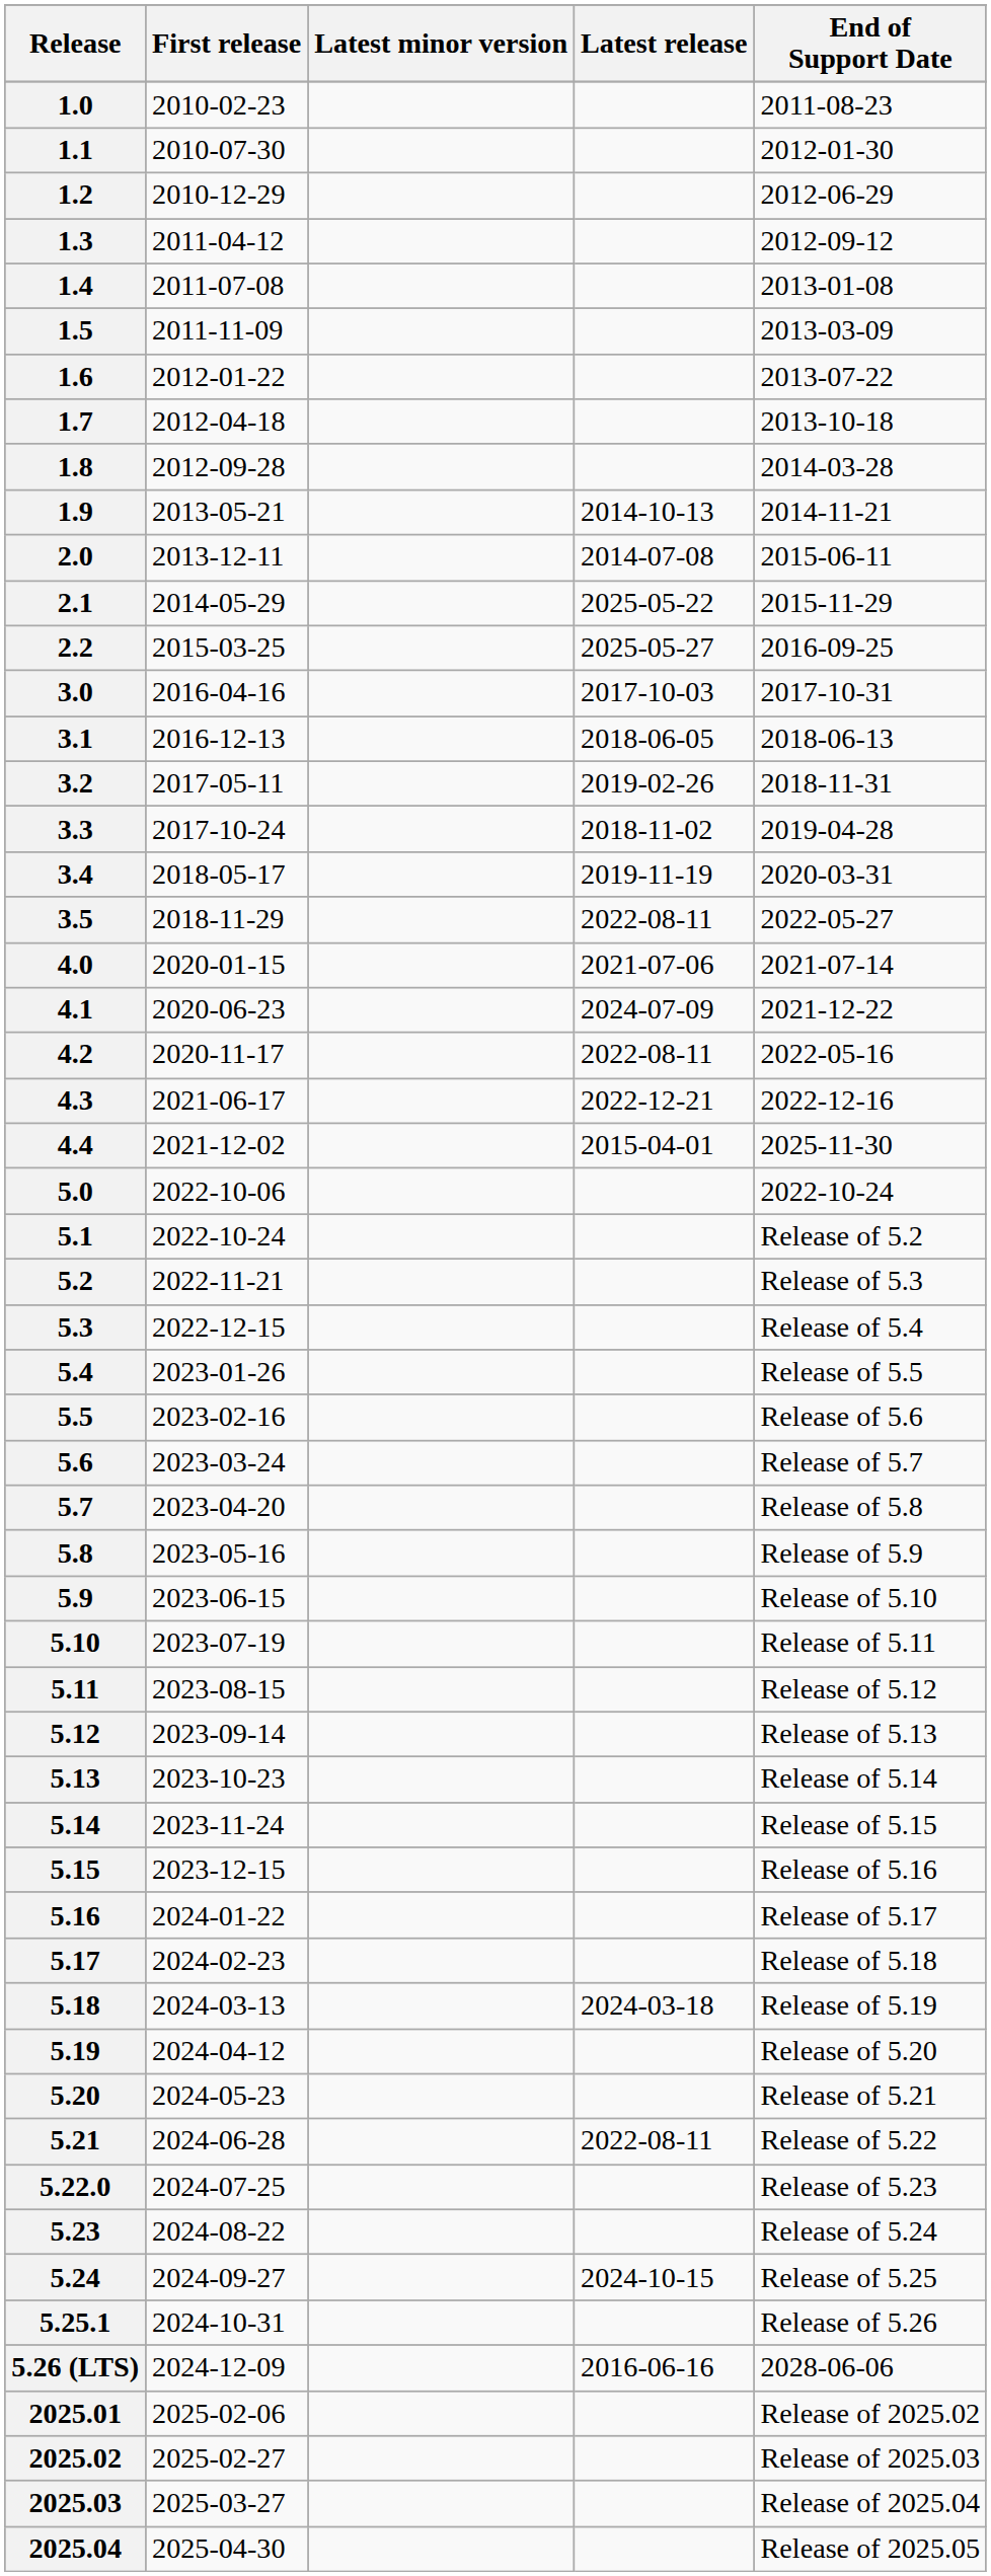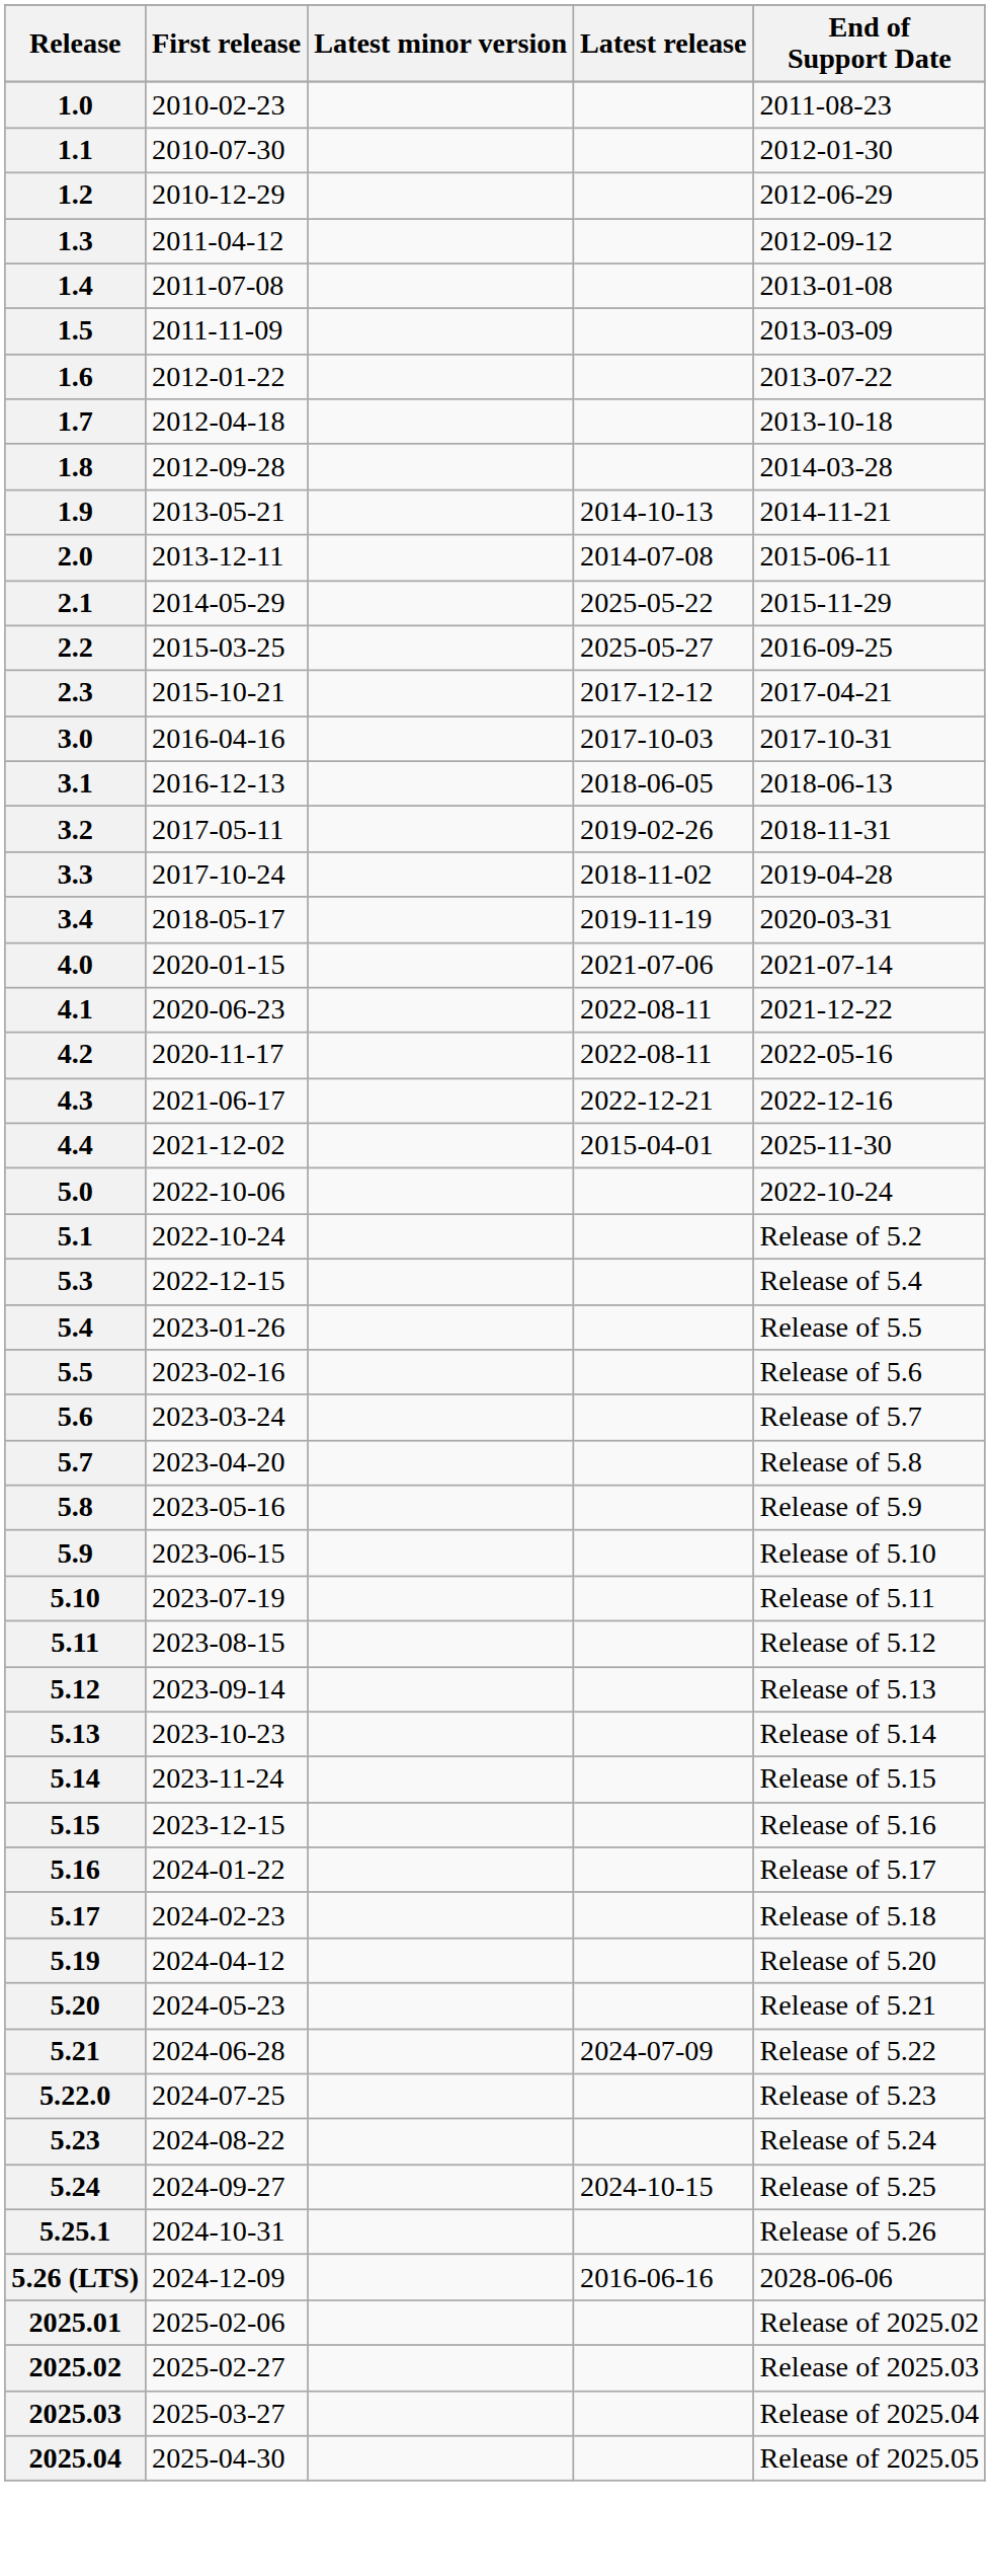+ row: 2.3 | 2015-10-21 | 2017-12-12 | 2017-04-21
- row: 3.5 | 2018-11-29 | 2022-08-11 | 2022-05-27
4.1 | Latest release: 2024-07-09 -> 2022-08-11
- row: 5.2 | 2022-11-21 | Release of 5.3
- row: 5.18 | 2024-03-13 | 2024-03-18 | Release of 5.19
5.21 | Latest release: 2022-08-11 -> 2024-07-09
